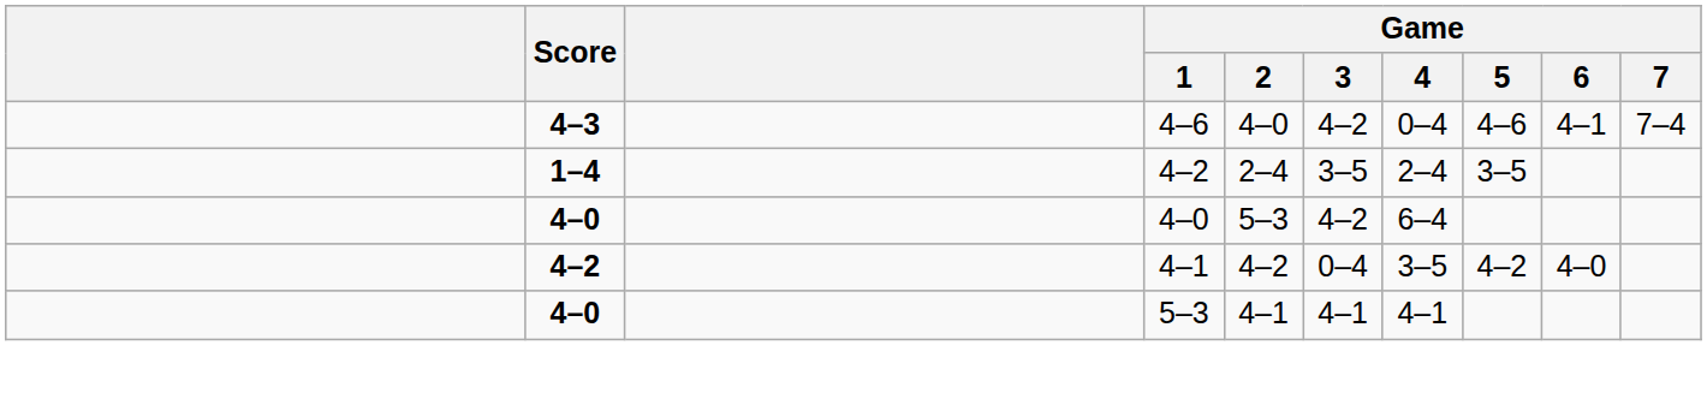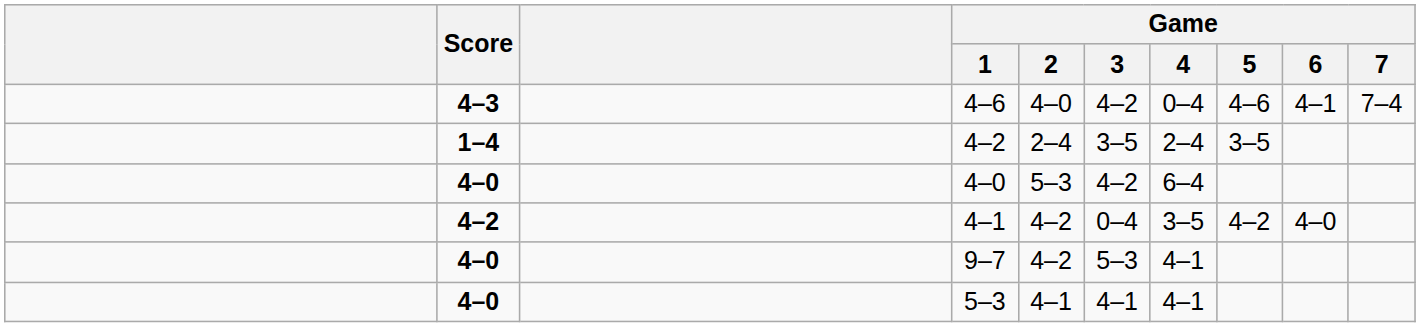+ row: 4–0 | 9–7 | 4–2 | 5–3 | 4–1
